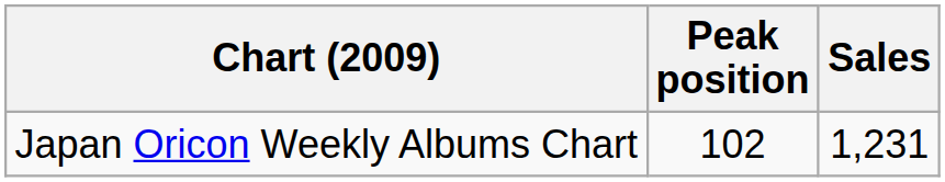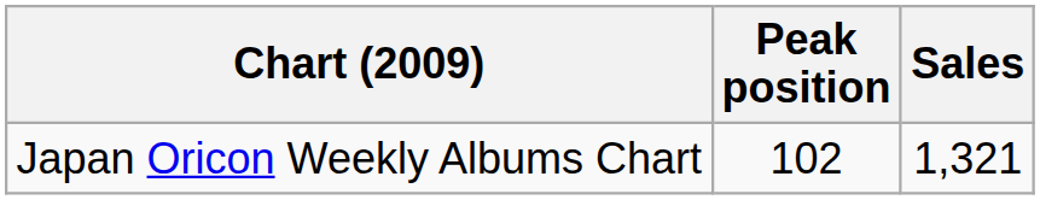Japan Oricon Weekly Albums Chart | Sales: 1,231 -> 1,321
